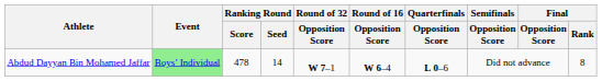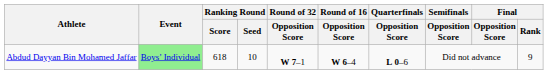Abdud Dayyan Bin Mohamed Jaffar | Ranking Round / Score: 478 -> 618
Abdud Dayyan Bin Mohamed Jaffar | Ranking Round / Seed: 14 -> 10
Abdud Dayyan Bin Mohamed Jaffar | Final / Rank: 8 -> 9
